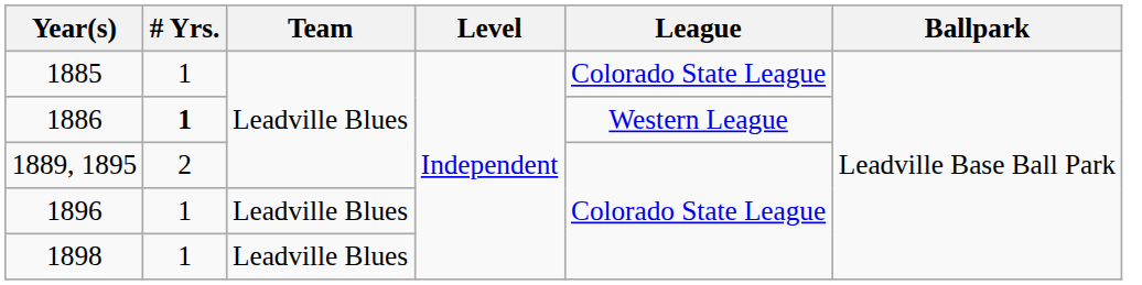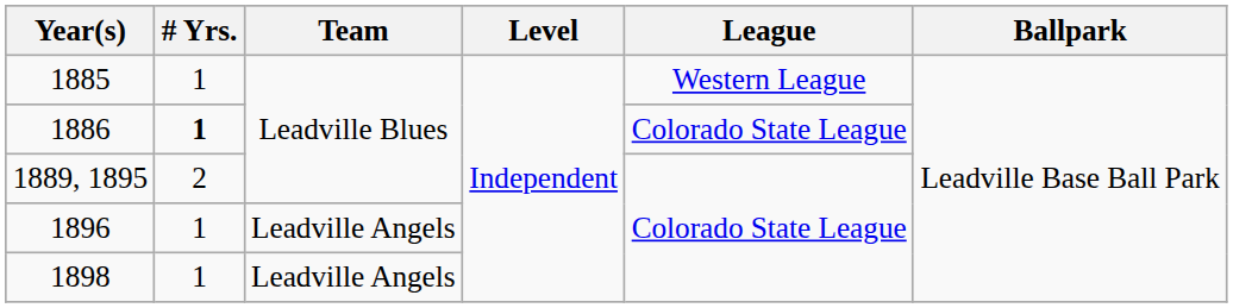1885 | League: Colorado State League -> Western League
1886 | League: Western League -> Colorado State League
1896 | Team: Leadville Blues -> Leadville Angels
1898 | Team: Leadville Blues -> Leadville Angels
